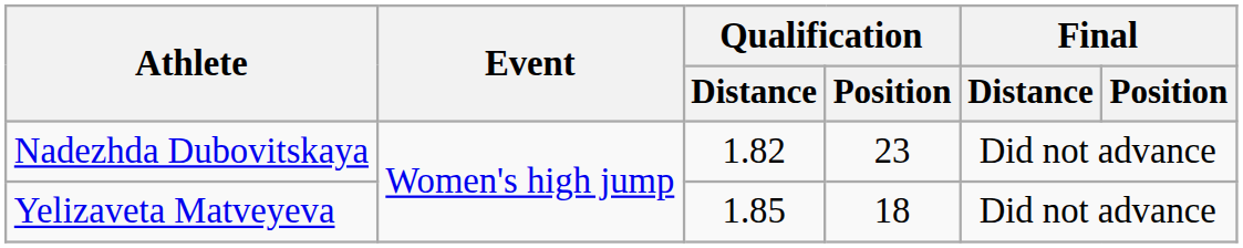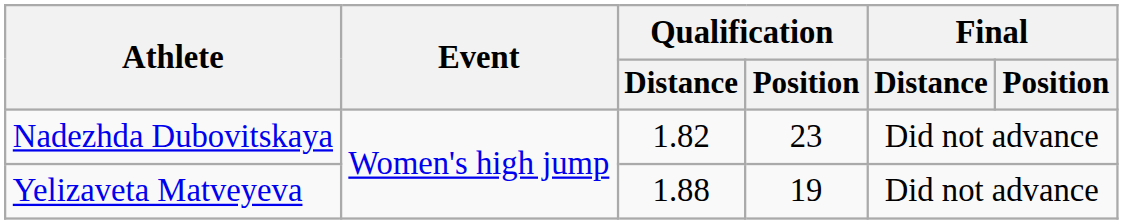Yelizaveta Matveyeva | Qualification / Distance: 1.85 -> 1.88
Yelizaveta Matveyeva | Qualification / Position: 18 -> 19
